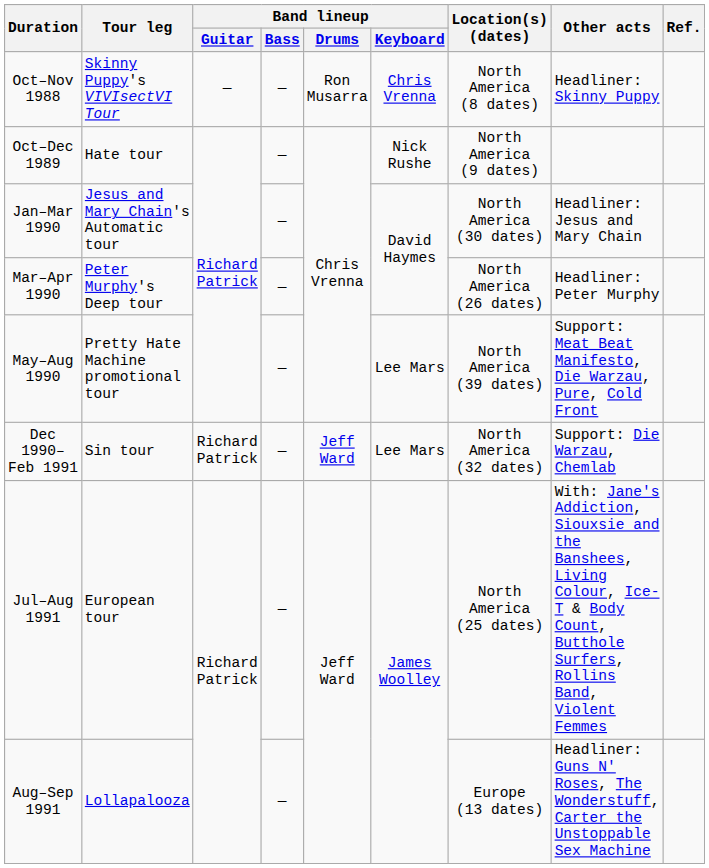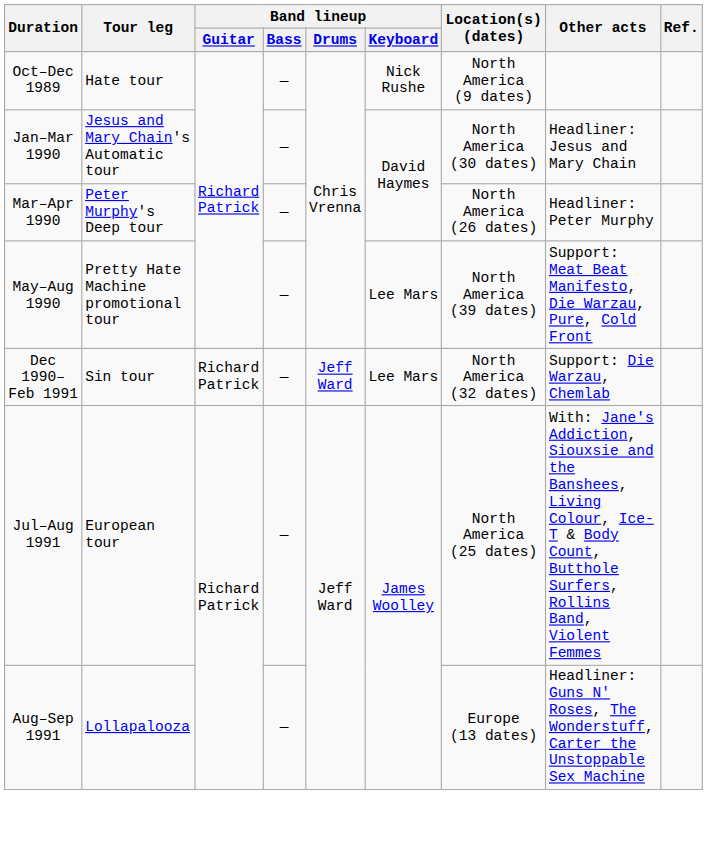- row: Oct–Nov 1988 | Skinny Puppy's VIVIsectVI Tour | — | — | Ron Musarra | Chris Vrenna | North America (8 dates) | Headliner: Skinny Puppy
